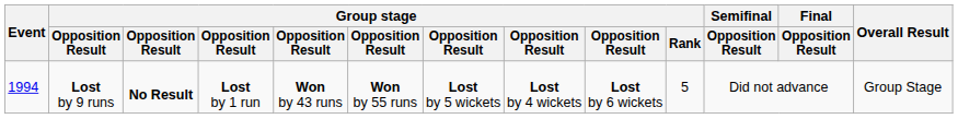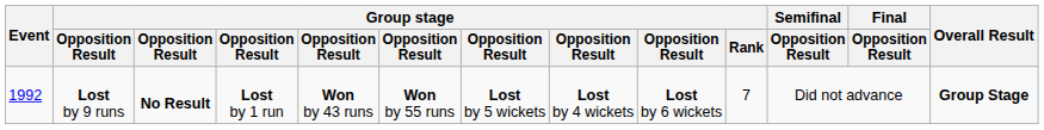Lost by 9 runs | Event: 1994 -> 1992
Lost by 9 runs | Group stage / Rank: 5 -> 7
Lost by 9 runs | Overall Result: normal -> bold
